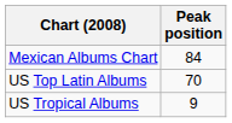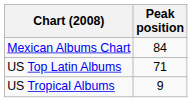US Top Latin Albums | Peak position: 70 -> 71
